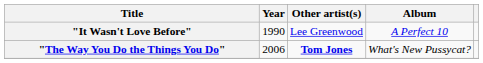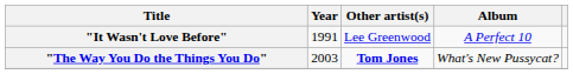"It Wasn't Love Before" | Year: 1990 -> 1991
"The Way You Do the Things You Do" | Year: 2006 -> 2003
